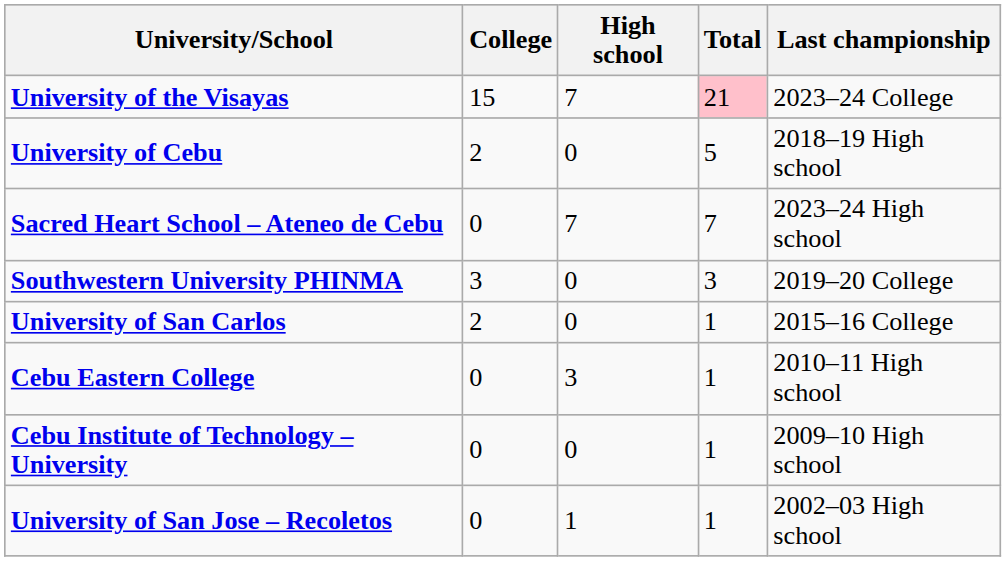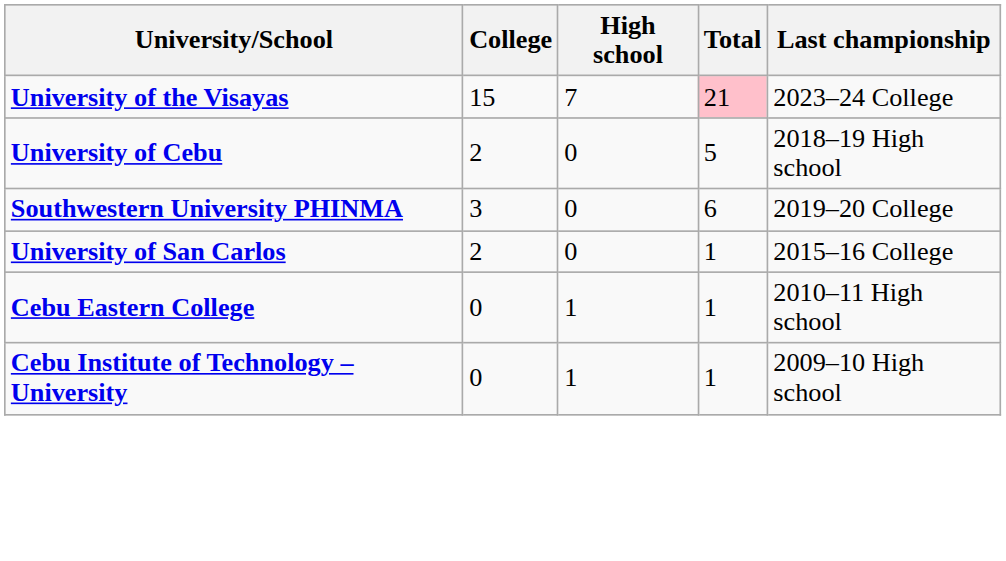- row: Sacred Heart School – Ateneo de Cebu | 0 | 7 | 7 | 2023–24 High school
Southwestern University PHINMA | Total: 3 -> 6
Cebu Eastern College | High school: 3 -> 1
Cebu Institute of Technology – University | High school: 0 -> 1
- row: University of San Jose – Recoletos | 0 | 1 | 1 | 2002–03 High school
